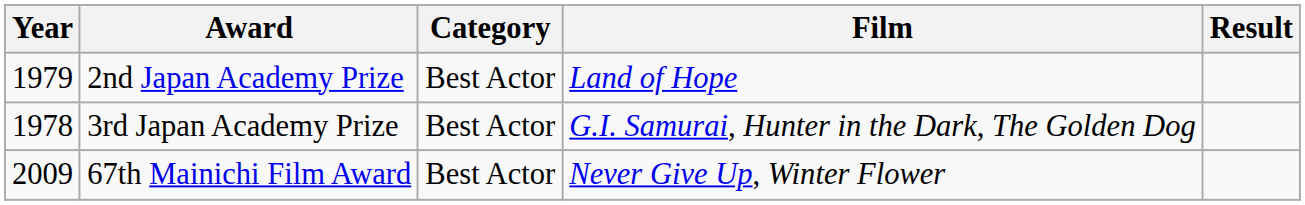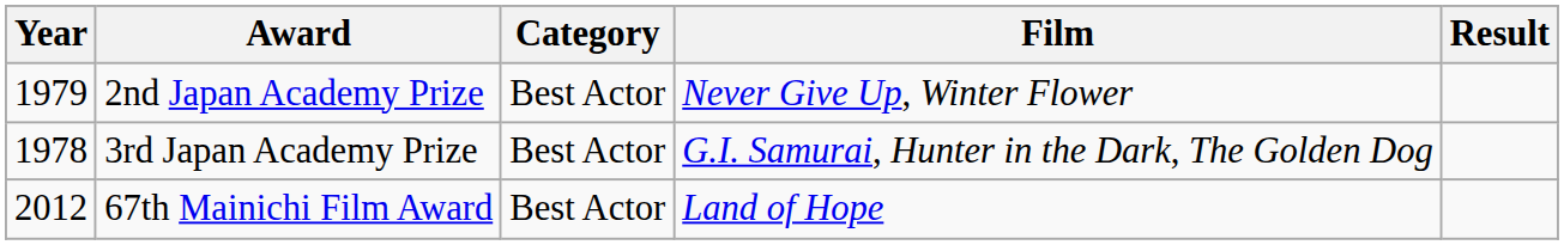2nd Japan Academy Prize | Film: Land of Hope -> Never Give Up, Winter Flower
67th Mainichi Film Award | Year: 2009 -> 2012
67th Mainichi Film Award | Film: Never Give Up, Winter Flower -> Land of Hope
